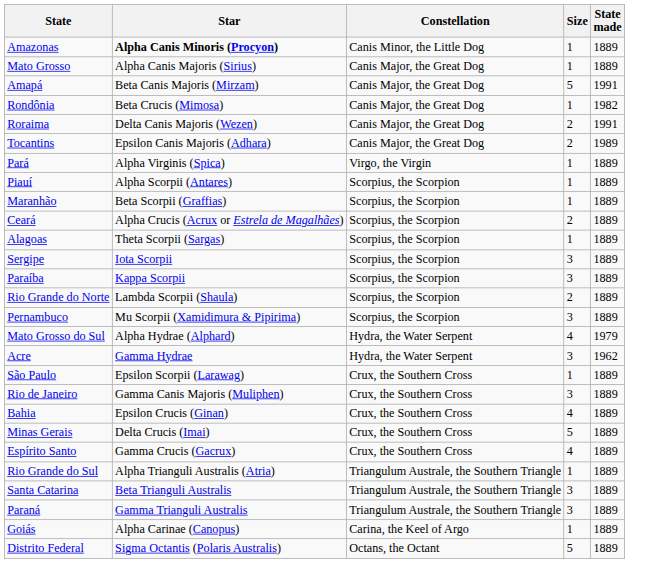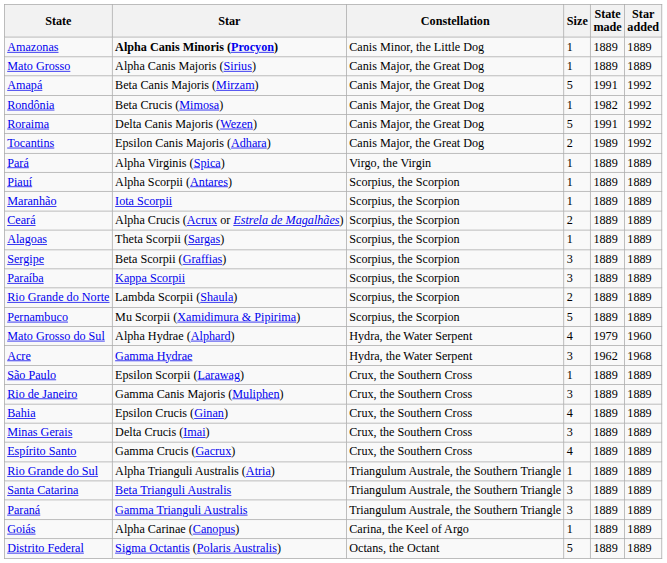+ column: Star added | 1889 | 1889 | 1992 | 1992 | 1992 | 1992 | 1889 | 1889 | 1889 | 1889 | 1889 | 1889 | 1889 | 1889 | 1889 | 1960 | 1968 | 1889 | 1889 | 1889 | 1889 | 1889 | 1889 | 1889 | 1889 | 1889 | 1889
Roraima | Size: 2 -> 5
Maranhão | Star: Beta Scorpii (Graffias) -> Iota Scorpii
Sergipe | Star: Iota Scorpii -> Beta Scorpii (Graffias)
Pernambuco | Size: 3 -> 5
Minas Gerais | Size: 5 -> 3
